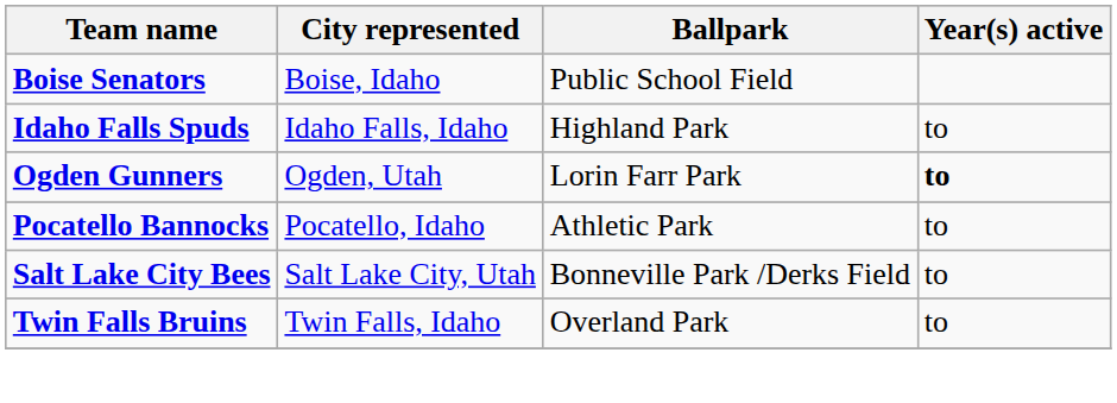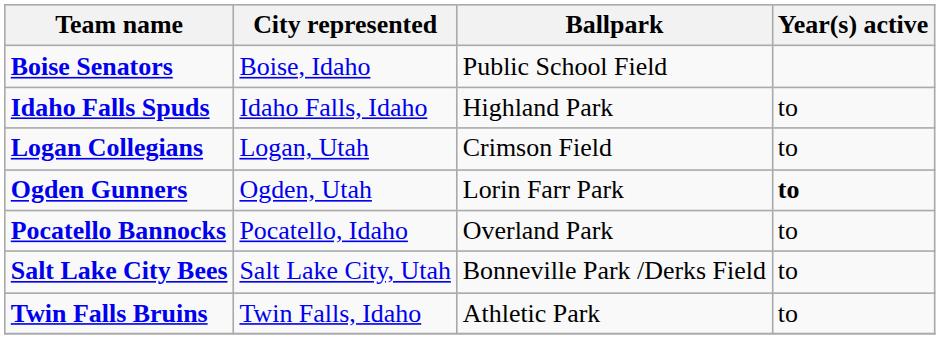+ row: Logan Collegians | Logan, Utah | Crimson Field | to
Pocatello Bannocks | Ballpark: Athletic Park -> Overland Park
Twin Falls Bruins | Ballpark: Overland Park -> Athletic Park
